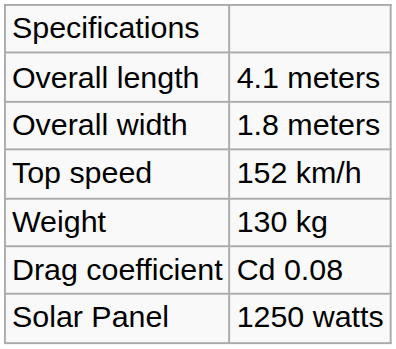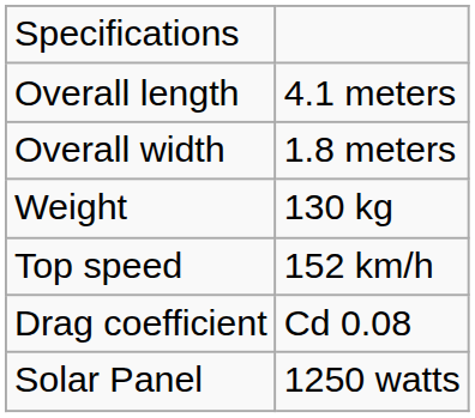rows swapped: Weight <-> Top speed
